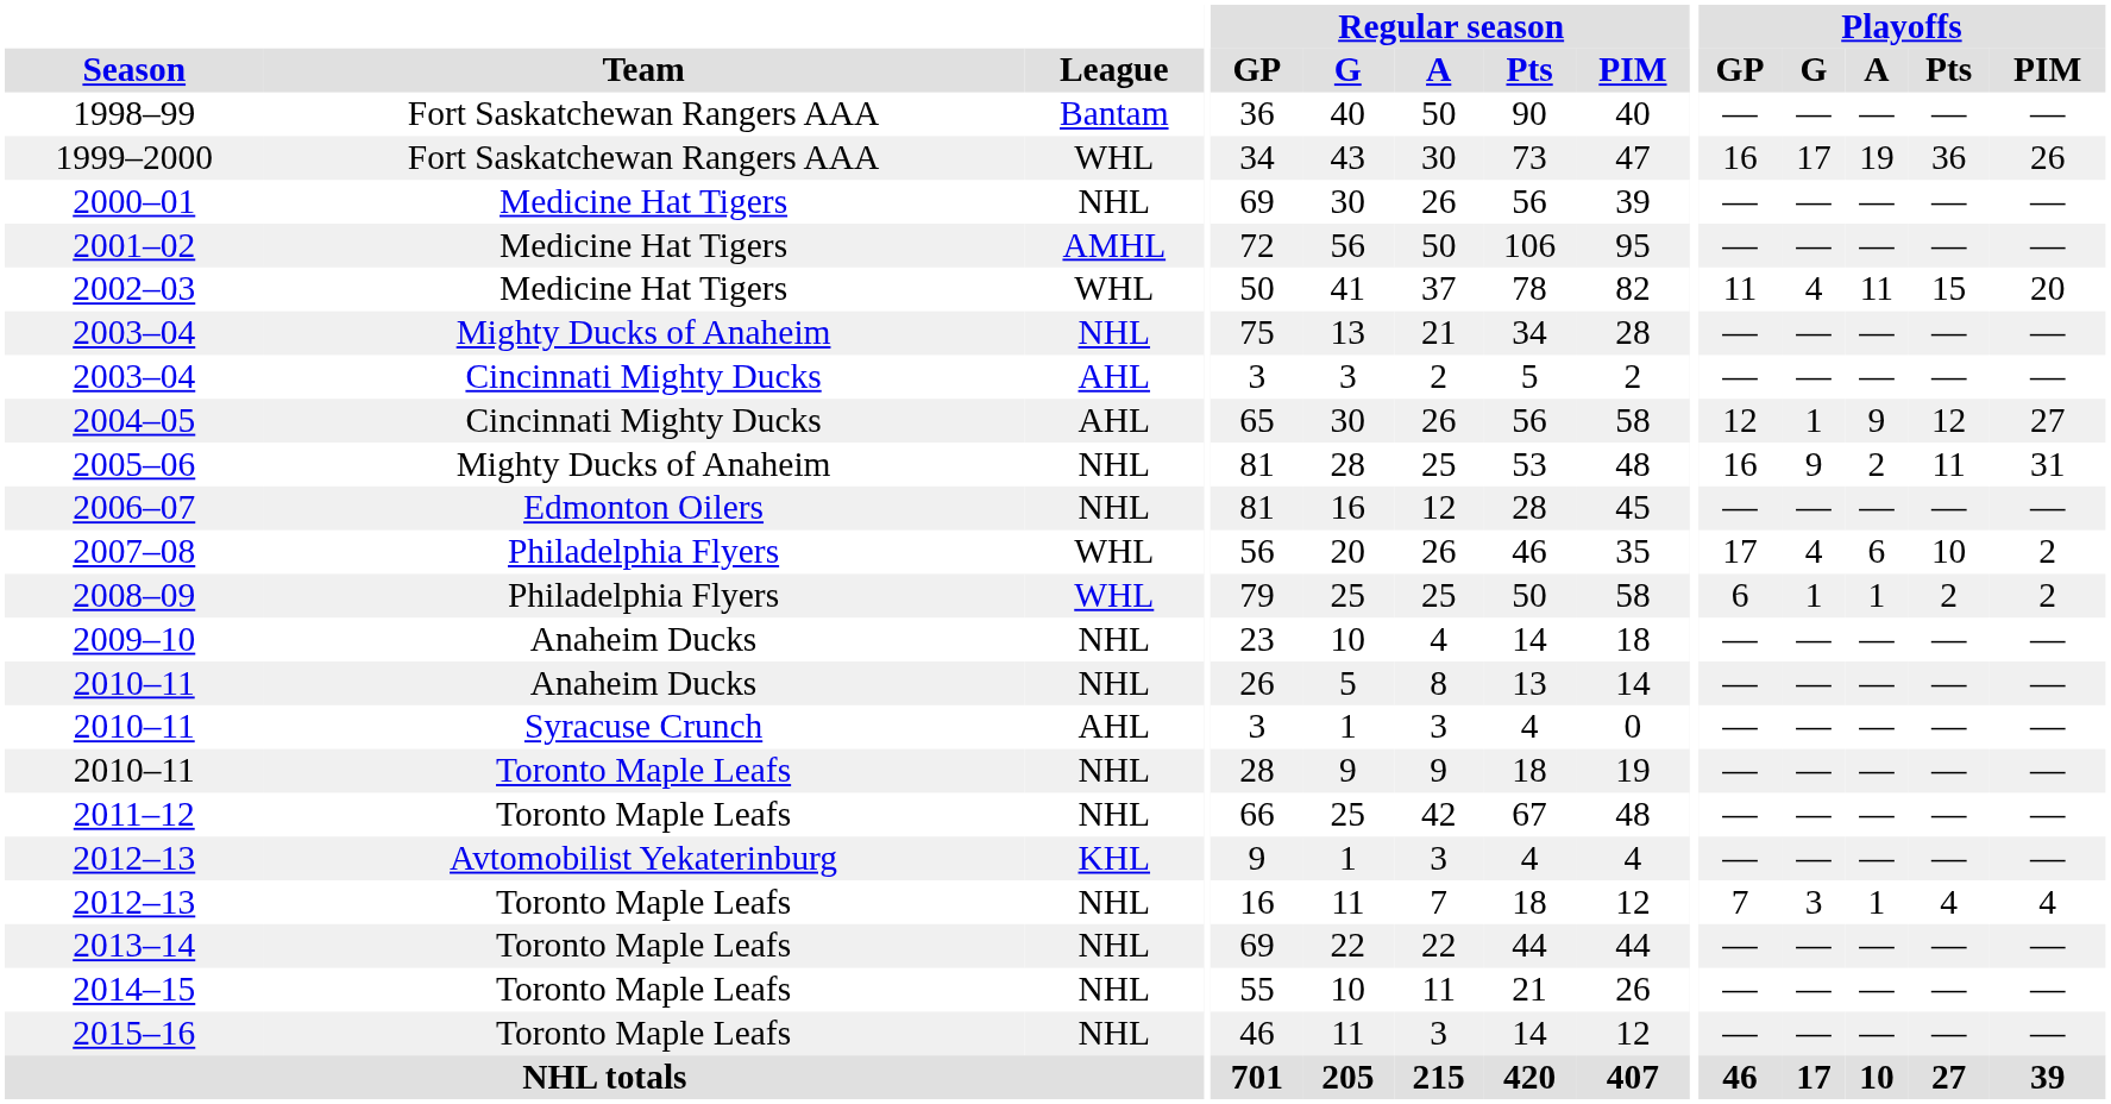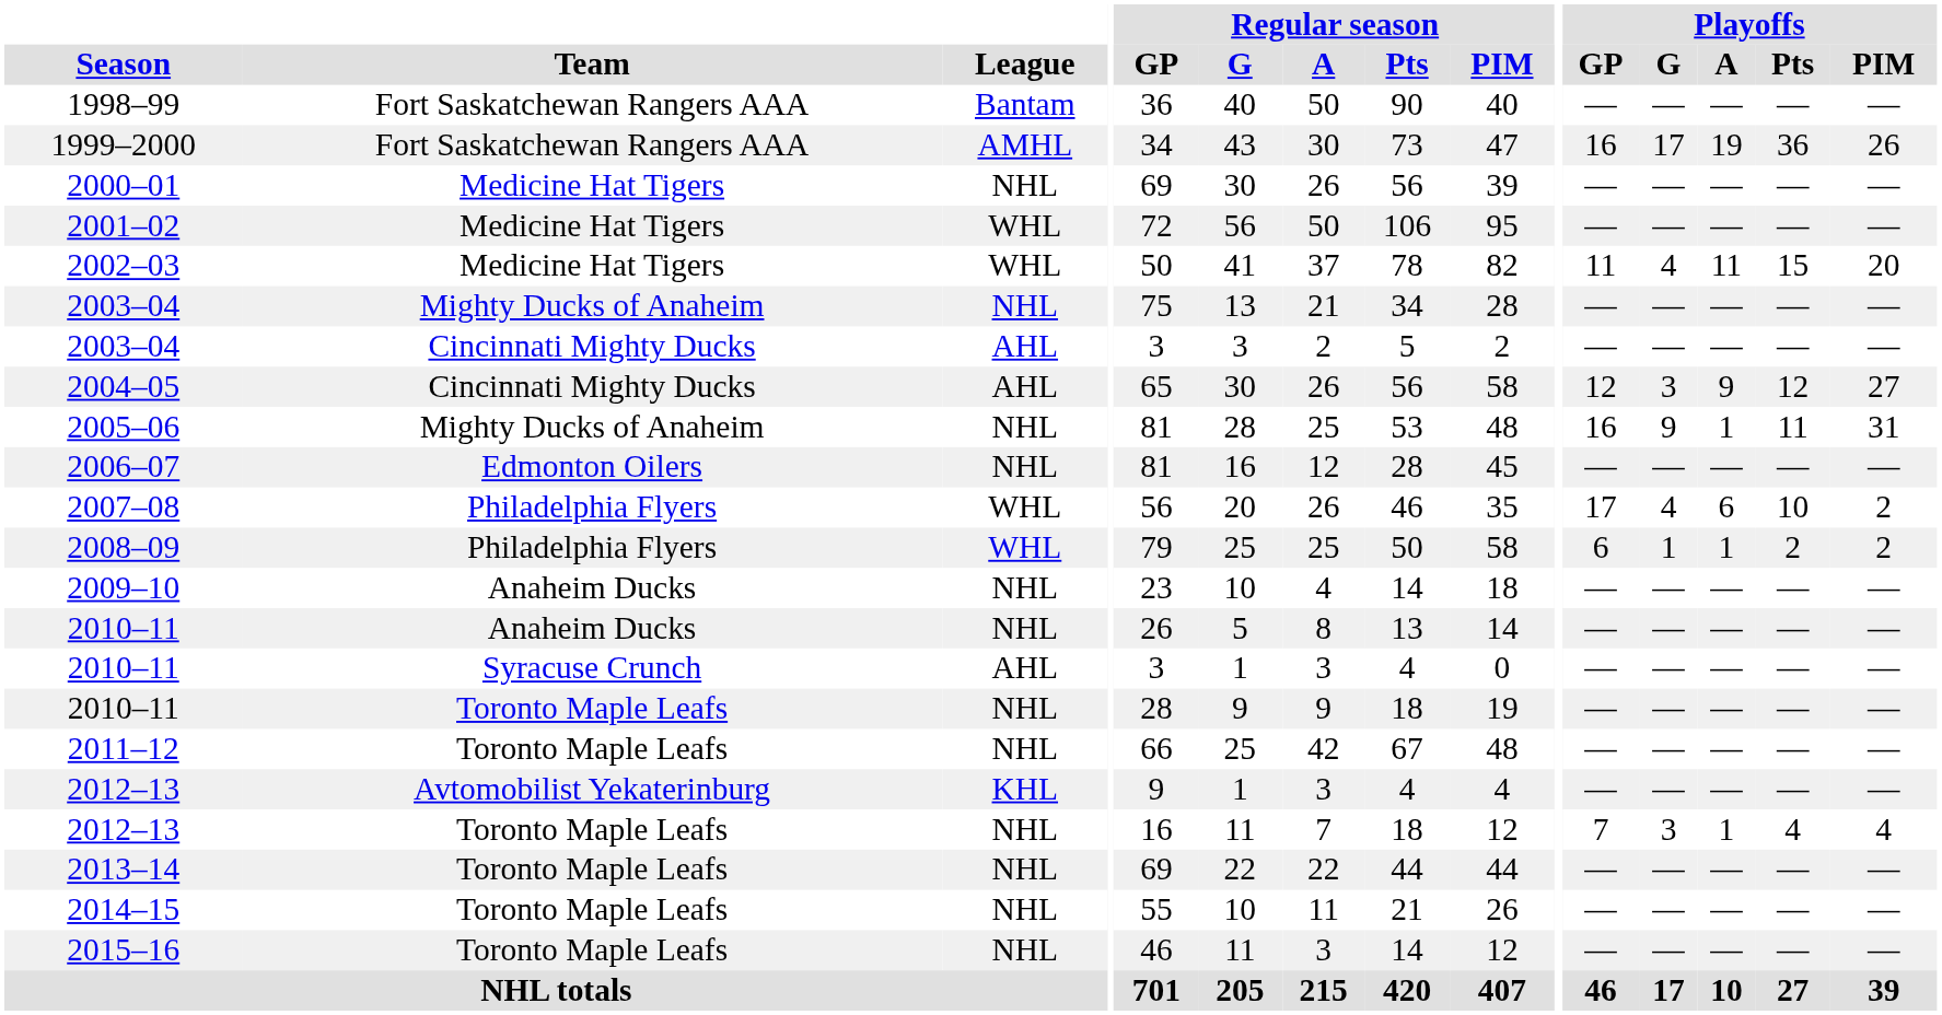1999–2000 | League: WHL -> AMHL
2001–02 | League: AMHL -> WHL
2004–05 | Playoffs / G: 1 -> 3
2005–06 | Playoffs / A: 2 -> 1
